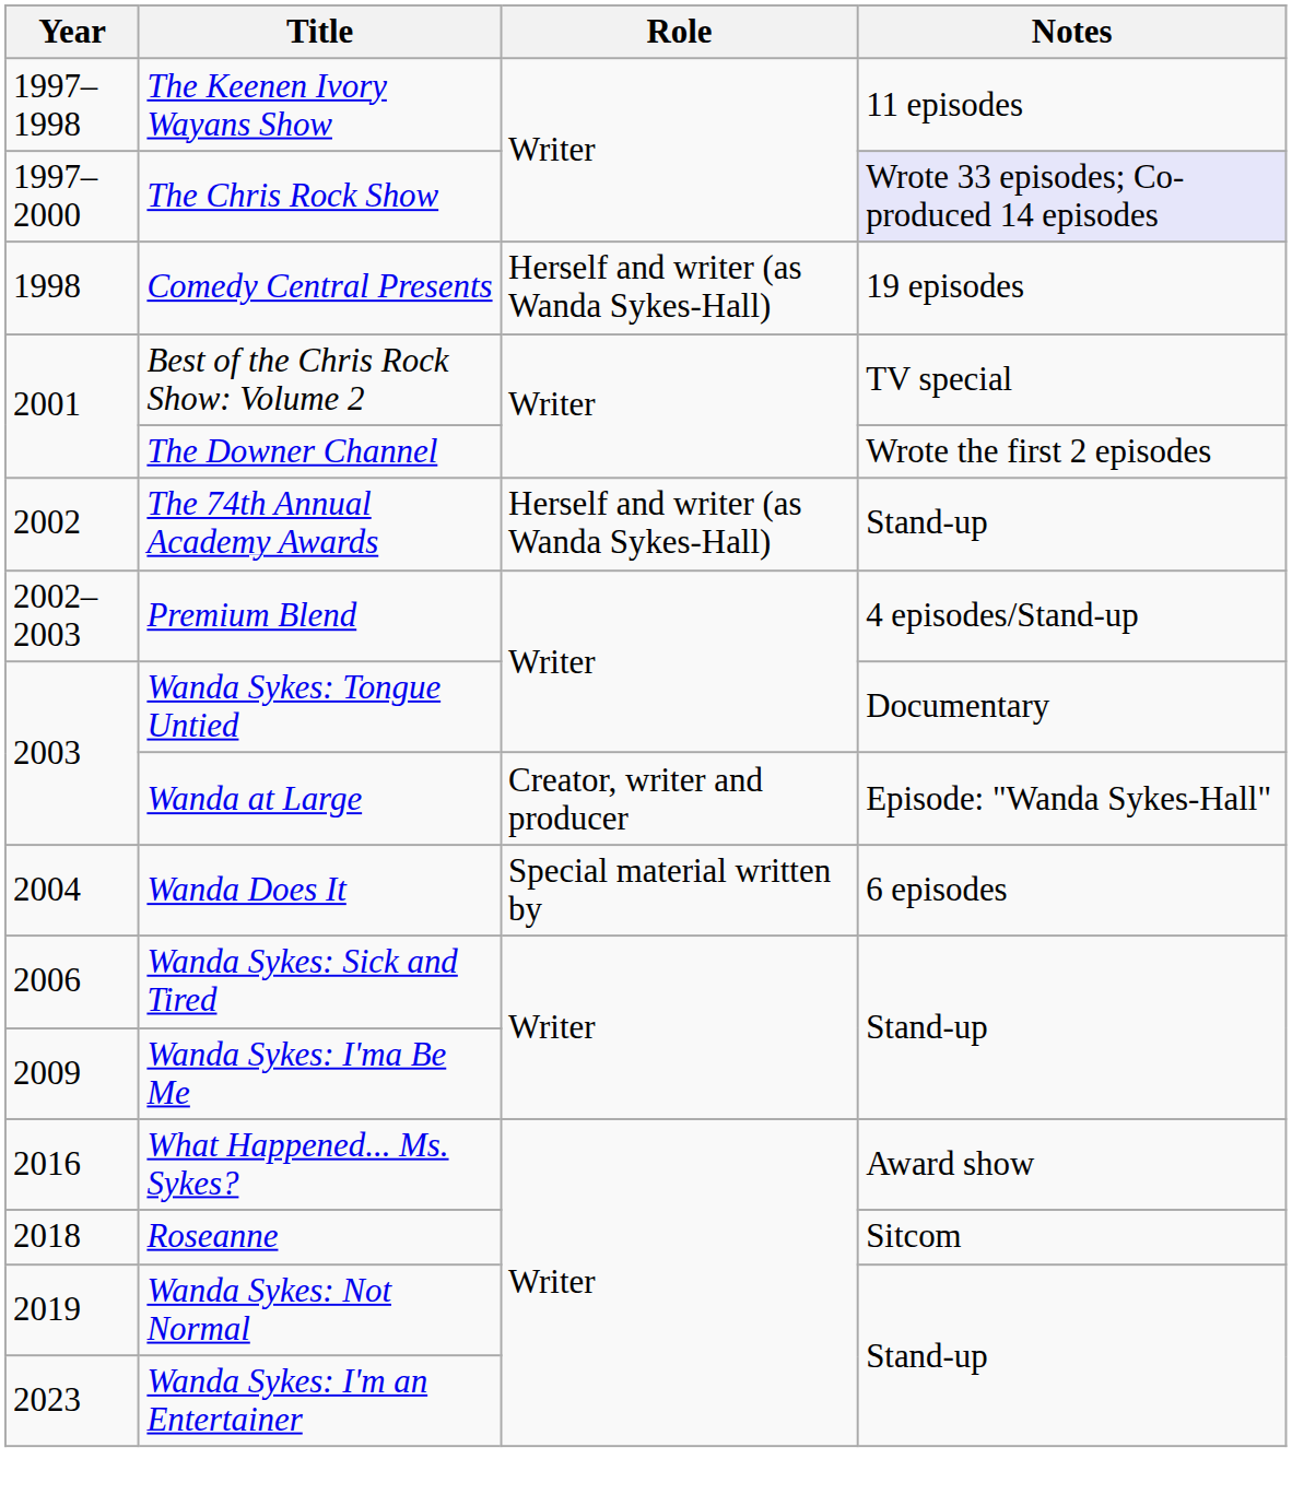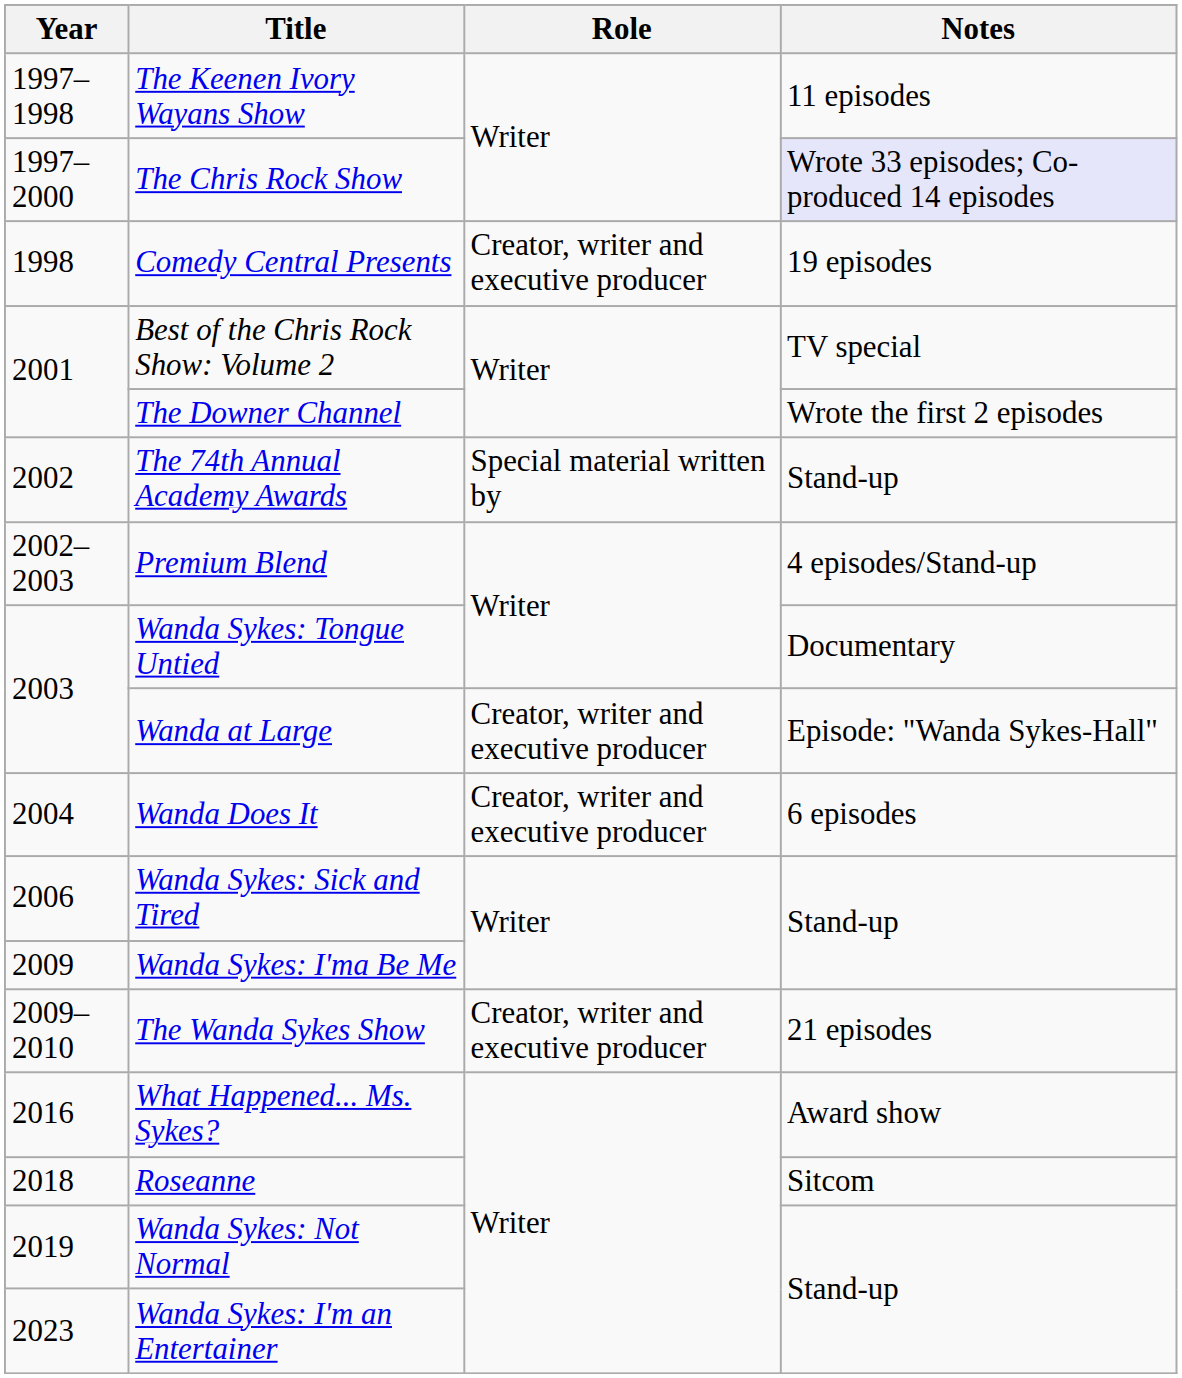Comedy Central Presents | Role: Herself and writer (as Wanda Sykes-Hall) -> Creator, writer and executive producer
The 74th Annual Academy Awards | Role: Herself and writer (as Wanda Sykes-Hall) -> Special material written by
Wanda at Large | Role: Creator, writer and producer -> Creator, writer and executive producer
Wanda Does It | Role: Special material written by -> Creator, writer and executive producer
+ row: 2009–2010 | The Wanda Sykes Show | Creator, writer and executive producer | 21 episodes
